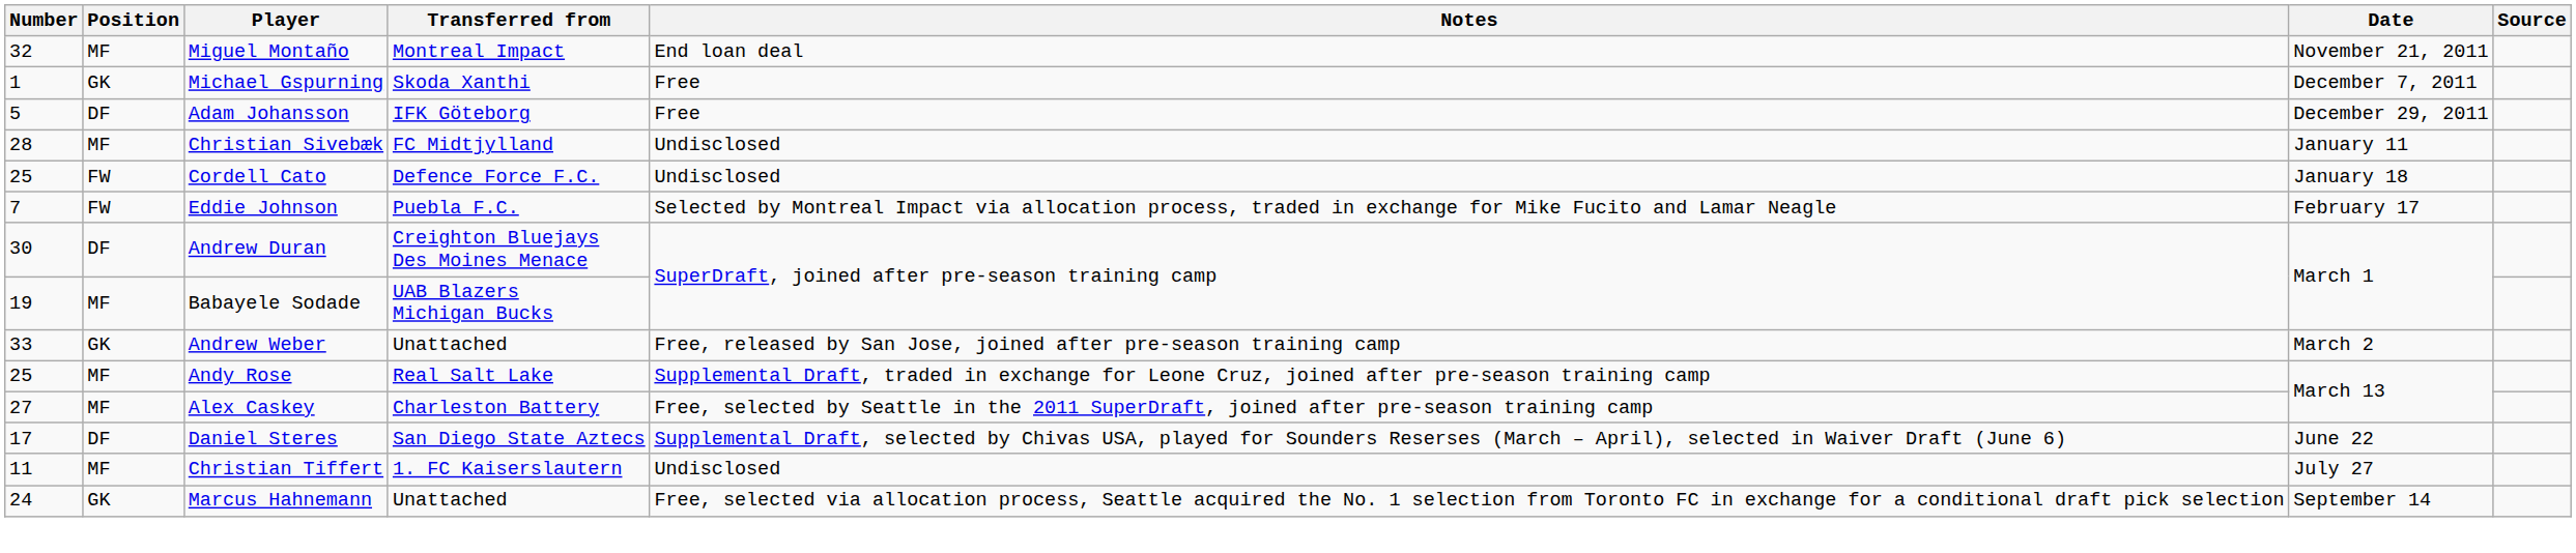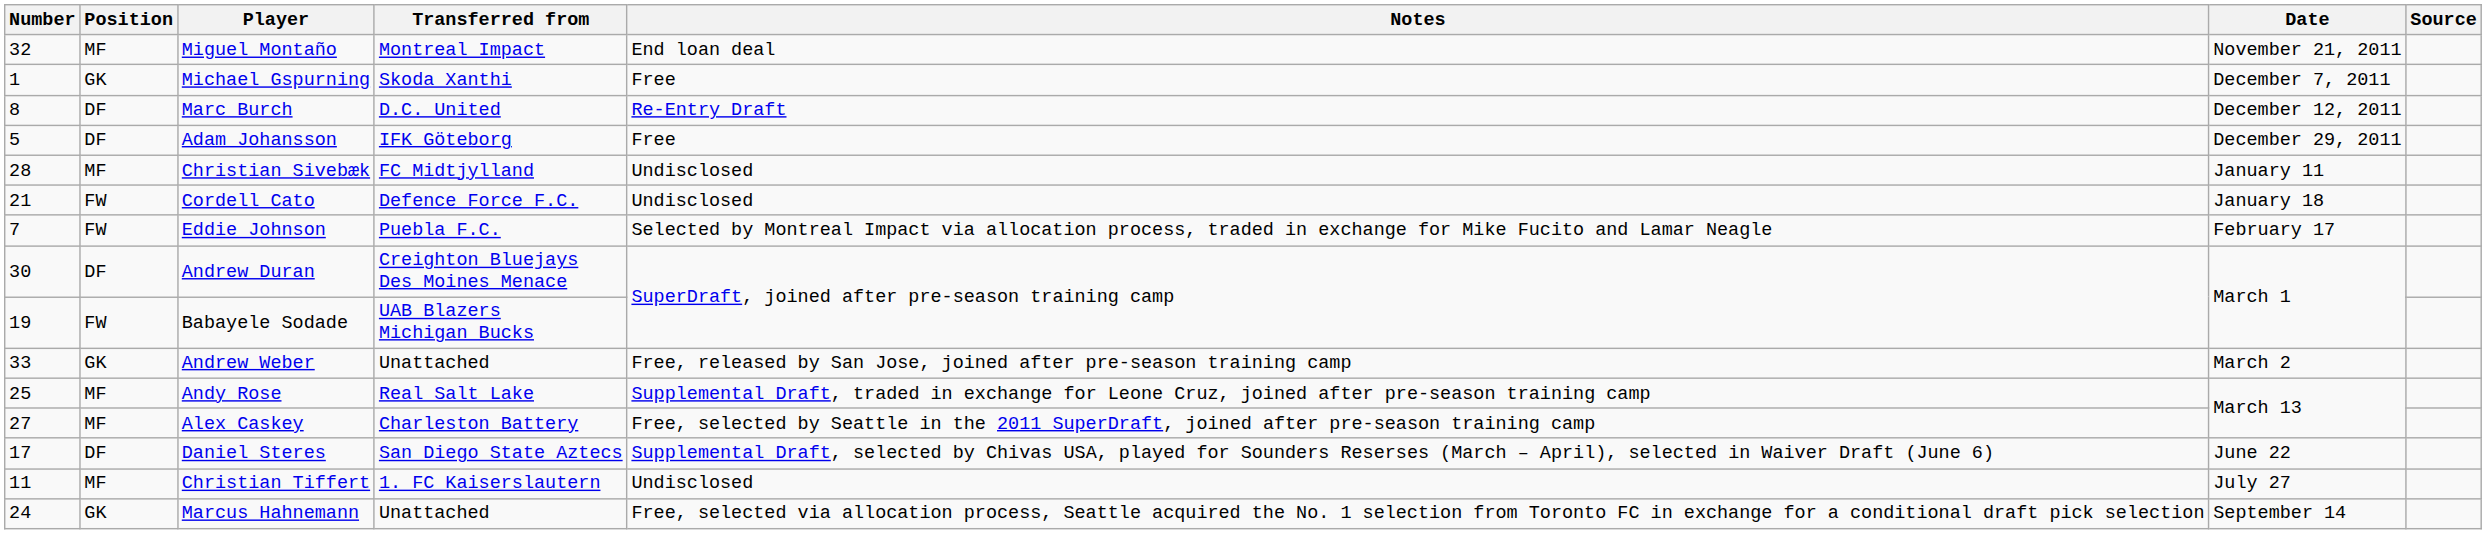+ row: 8 | DF | Marc Burch | D.C. United | Re-Entry Draft | December 12, 2011
Cordell Cato | Number: 25 -> 21
Babayele Sodade | Position: MF -> FW
